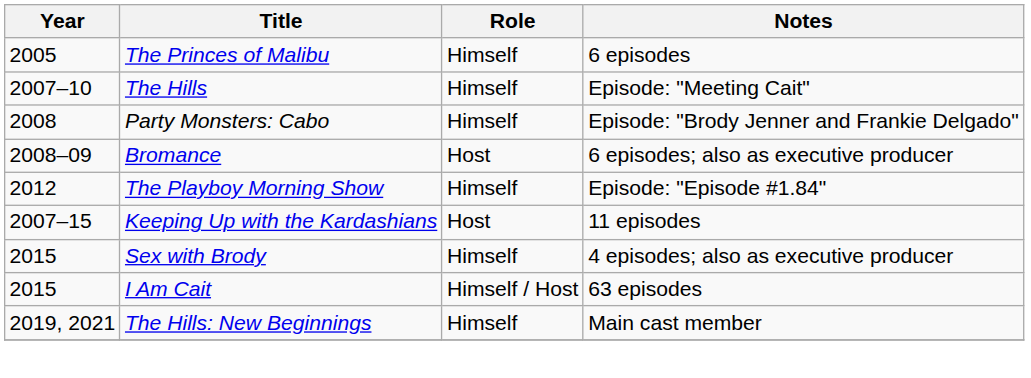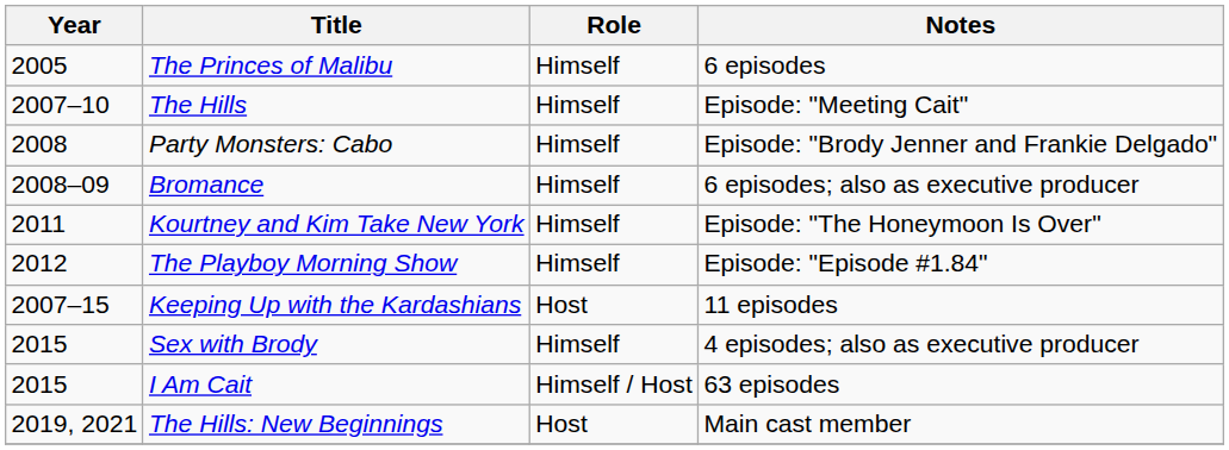Bromance | Role: Host -> Himself
+ row: 2011 | Kourtney and Kim Take New York | Himself | Episode: "The Honeymoon Is Over"
The Hills: New Beginnings | Role: Himself -> Host
